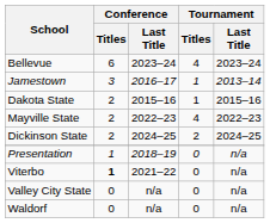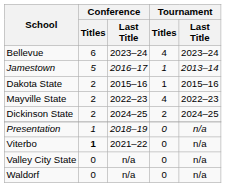Jamestown | Conference / Titles: 3 -> 5
